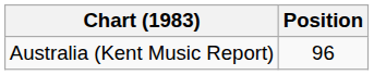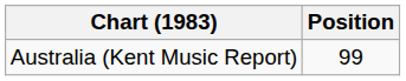Australia (Kent Music Report) | Position: 96 -> 99
